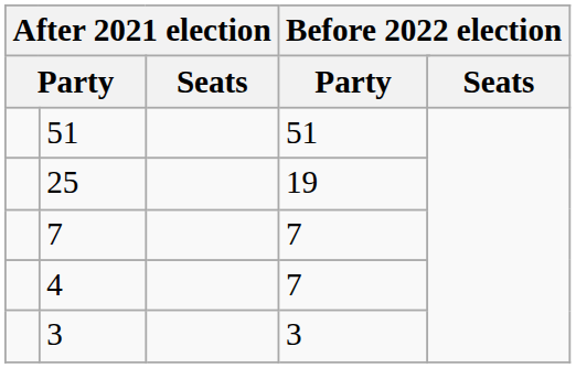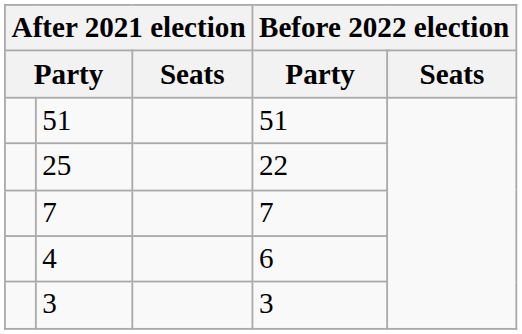25 | column 4: 19 -> 22
4 | column 4: 7 -> 6
